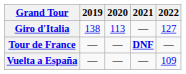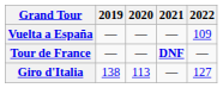rows swapped: Giro d'Italia <-> Vuelta a España
